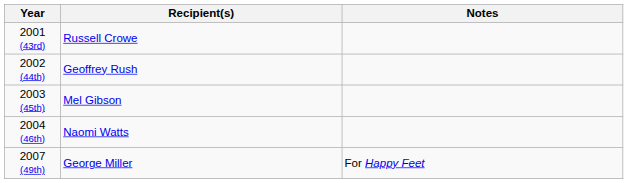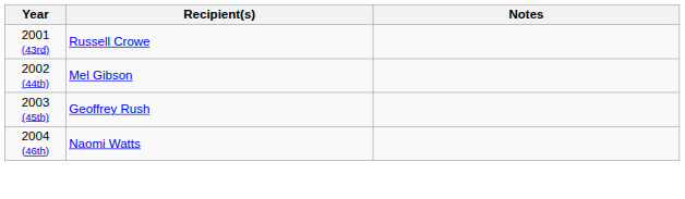2002 (44th) | Recipient(s): Geoffrey Rush -> Mel Gibson
2003 (45th) | Recipient(s): Mel Gibson -> Geoffrey Rush
- row: 2007 (49th) | George Miller | For Happy Feet
